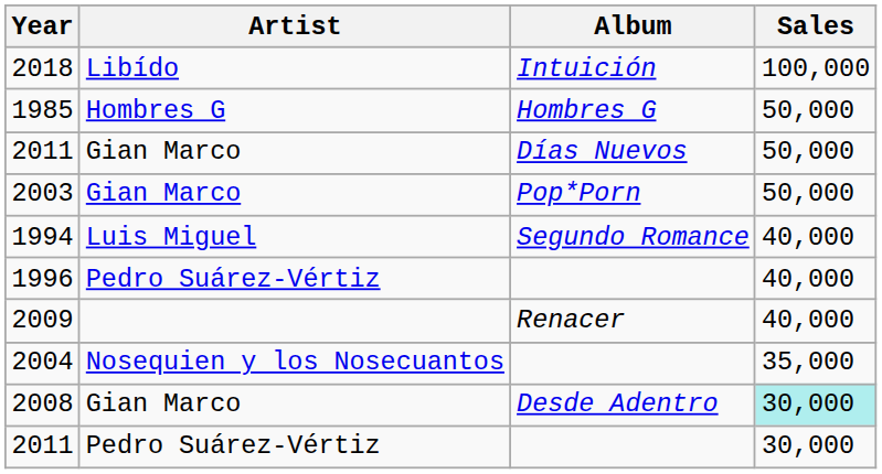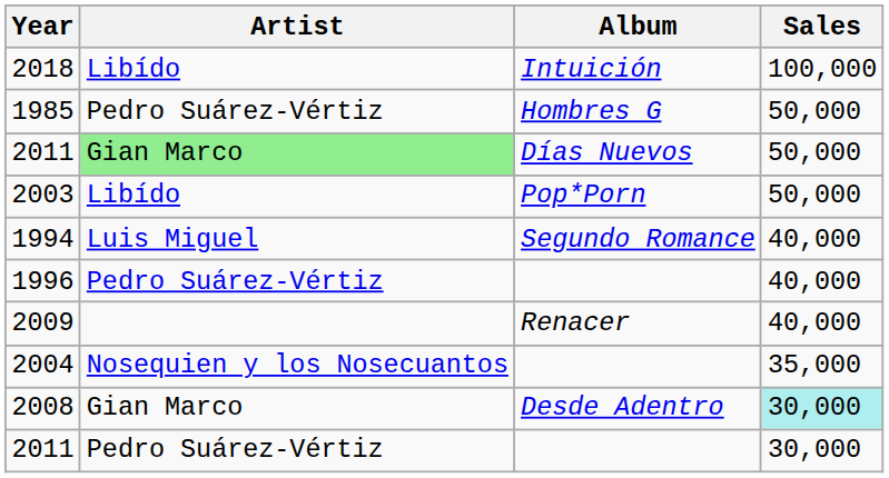1985 | Artist: Hombres G -> Pedro Suárez-Vértiz
2011 / Días Nuevos | Artist: no background -> lightgreen background
2003 | Artist: Gian Marco -> Libído
